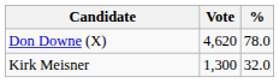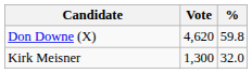Don Downe (X) | %: 78.0 -> 59.8
